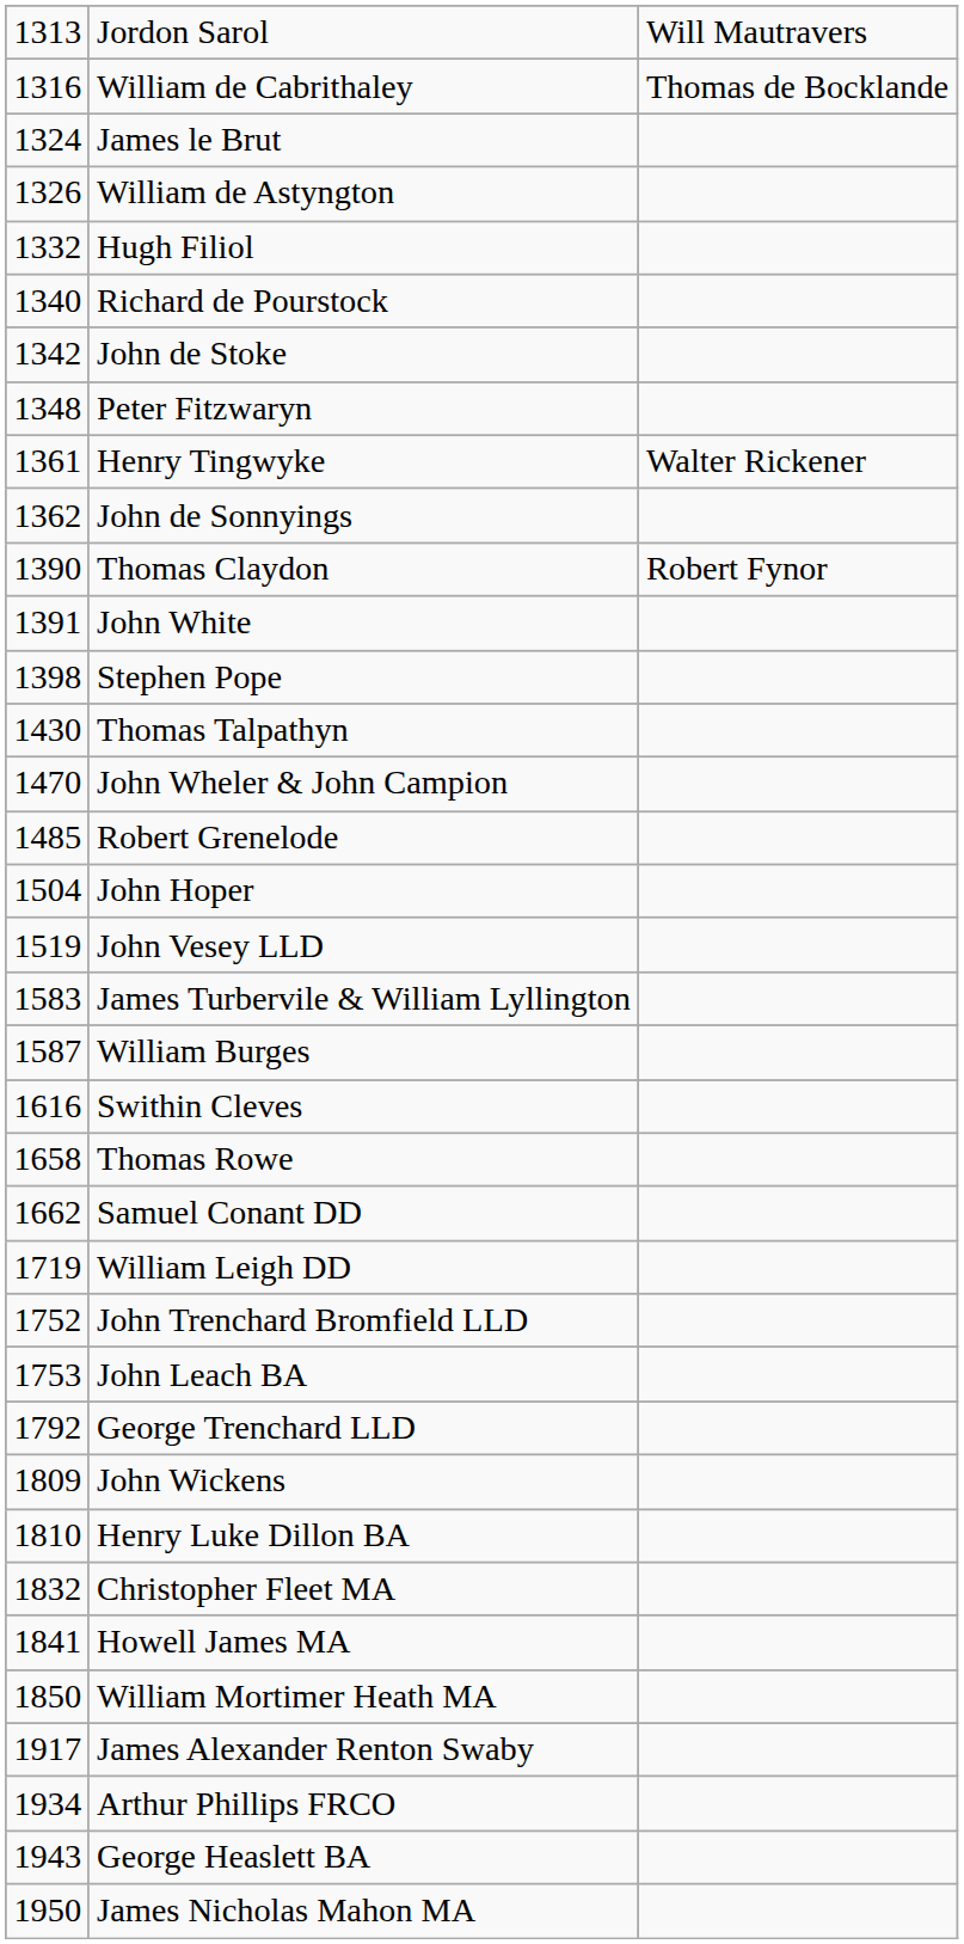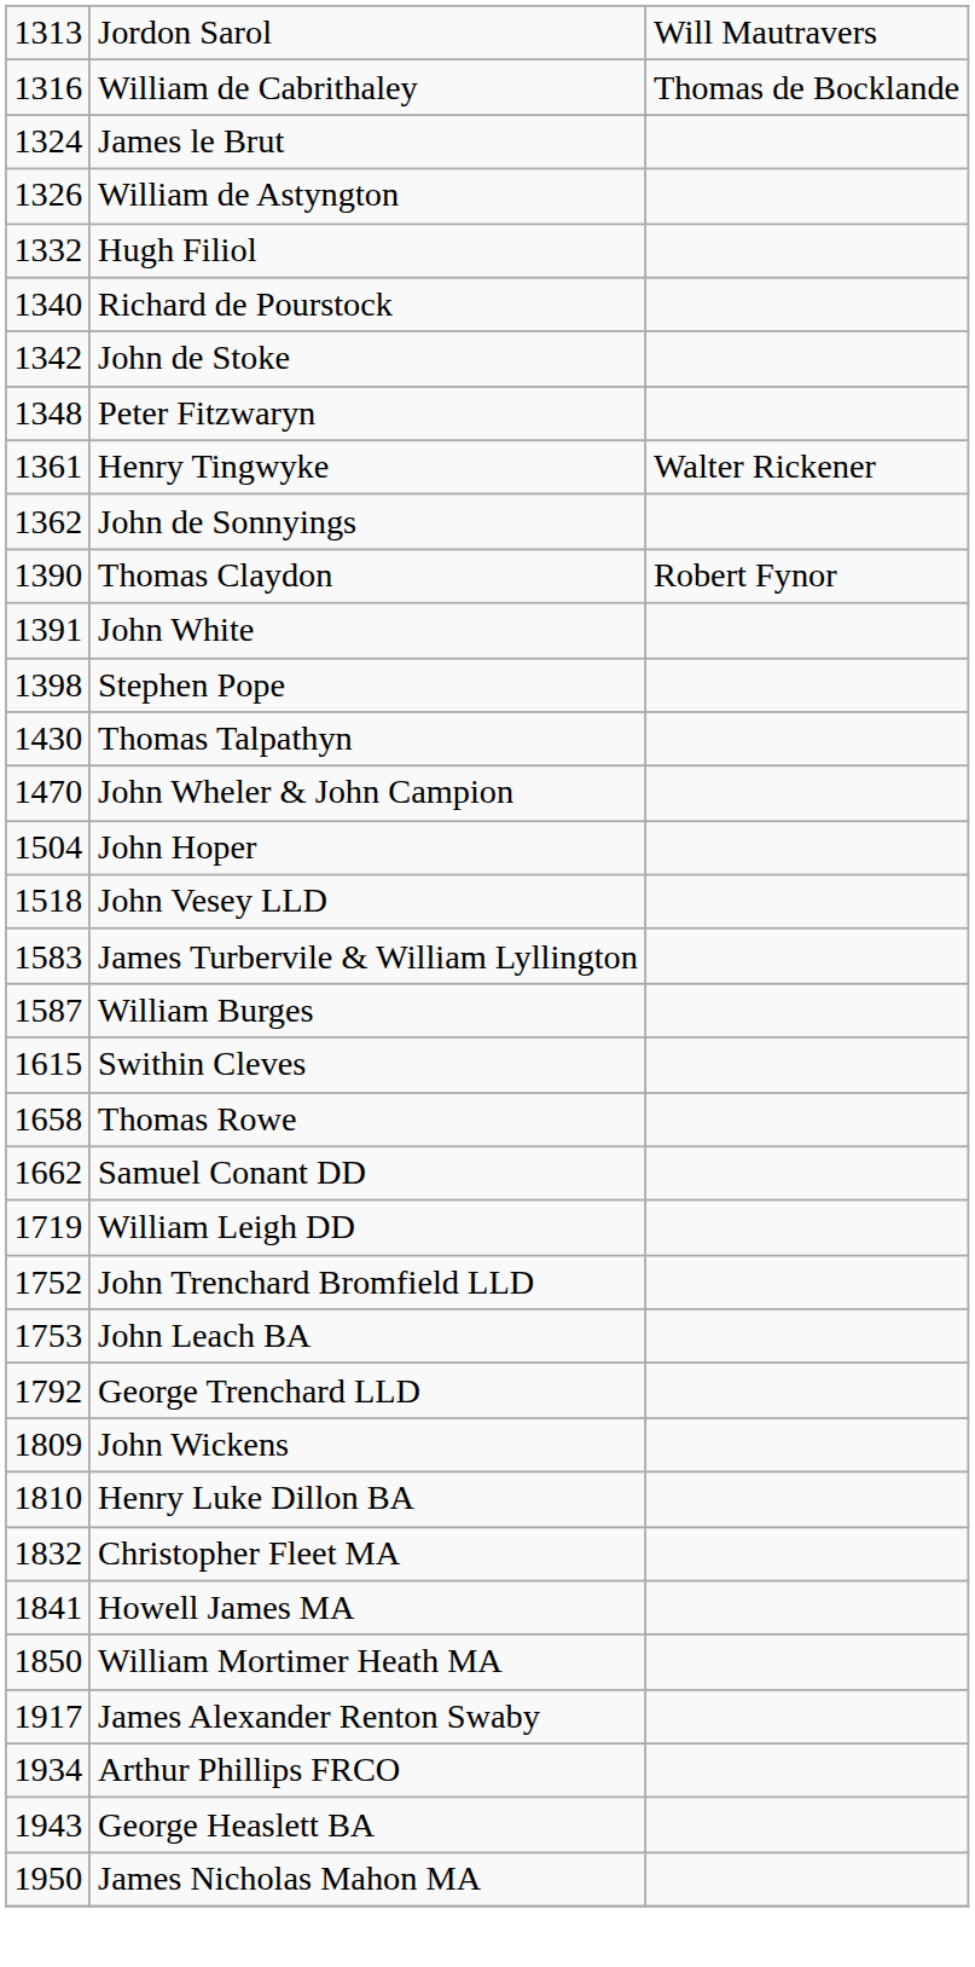- row: 1485 | Robert Grenelode
John Vesey LLD | column 1: 1519 -> 1518
Swithin Cleves | column 1: 1616 -> 1615
